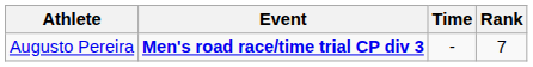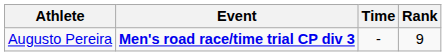Augusto Pereira | Rank: 7 -> 9
